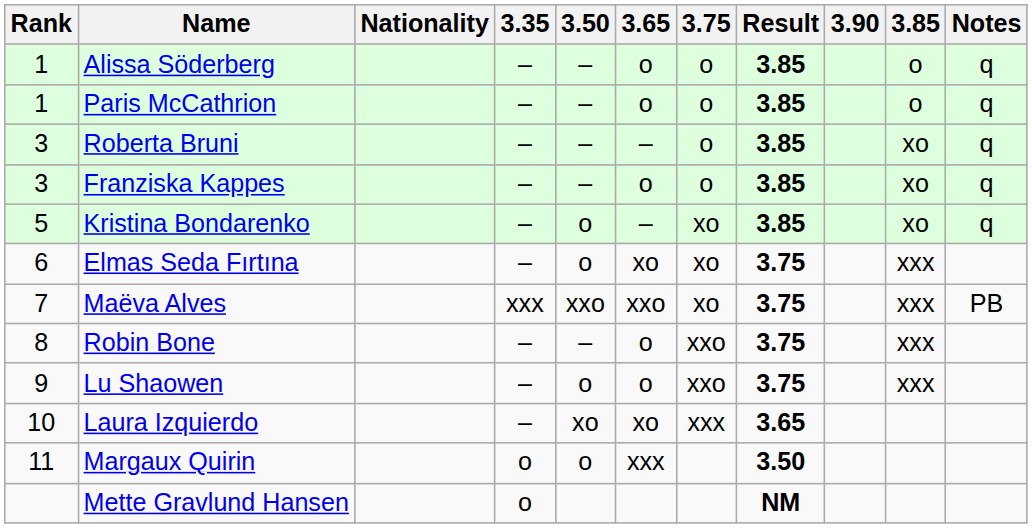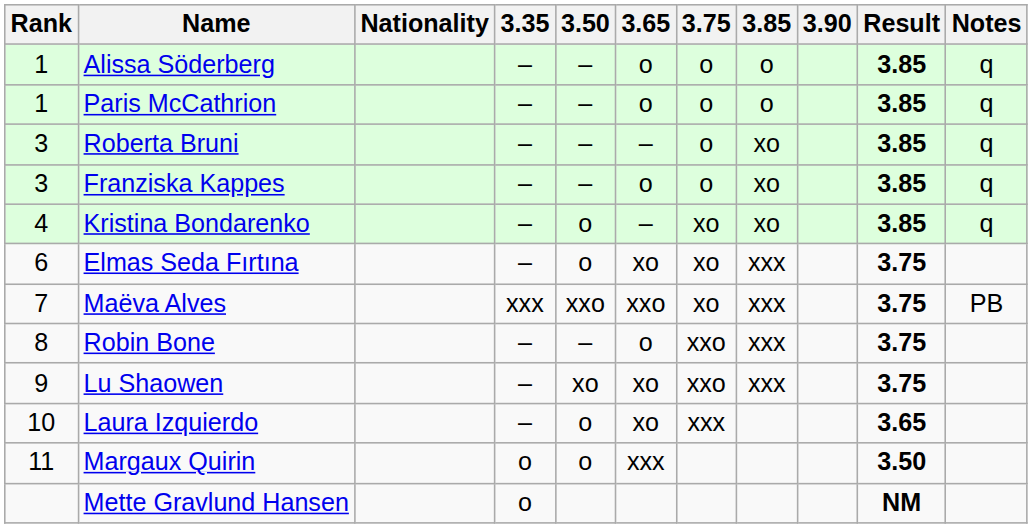columns swapped: 3.85 <-> Result
Kristina Bondarenko | Rank: 5 -> 4
Lu Shaowen | 3.50: o -> xo
Lu Shaowen | 3.65: o -> xo
Laura Izquierdo | 3.50: xo -> o
